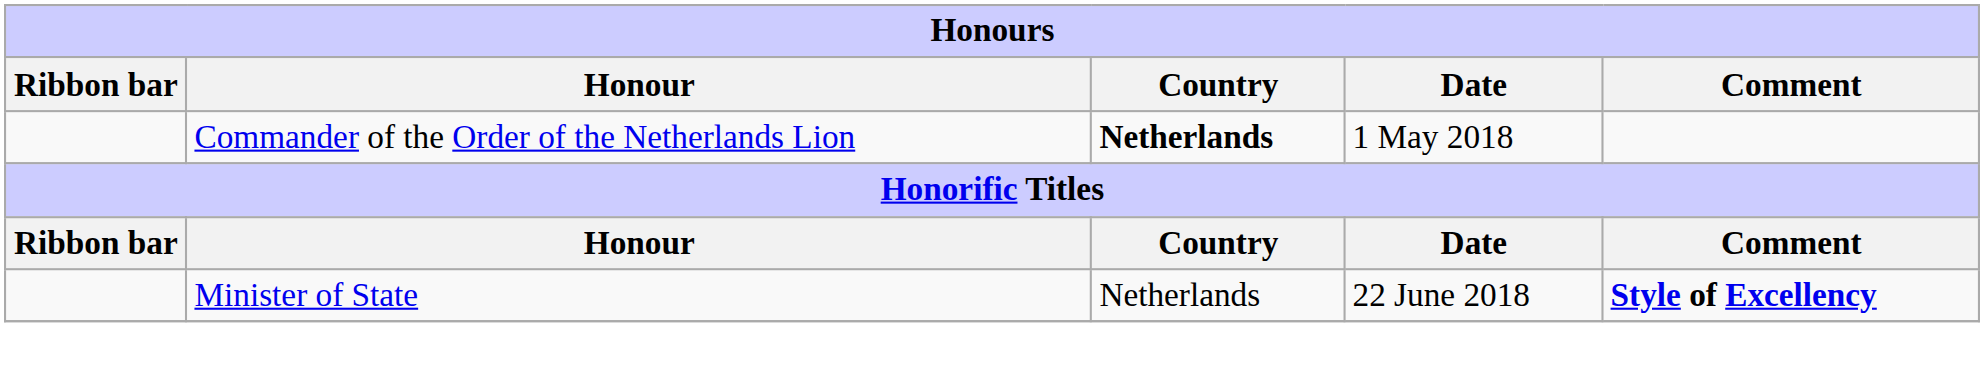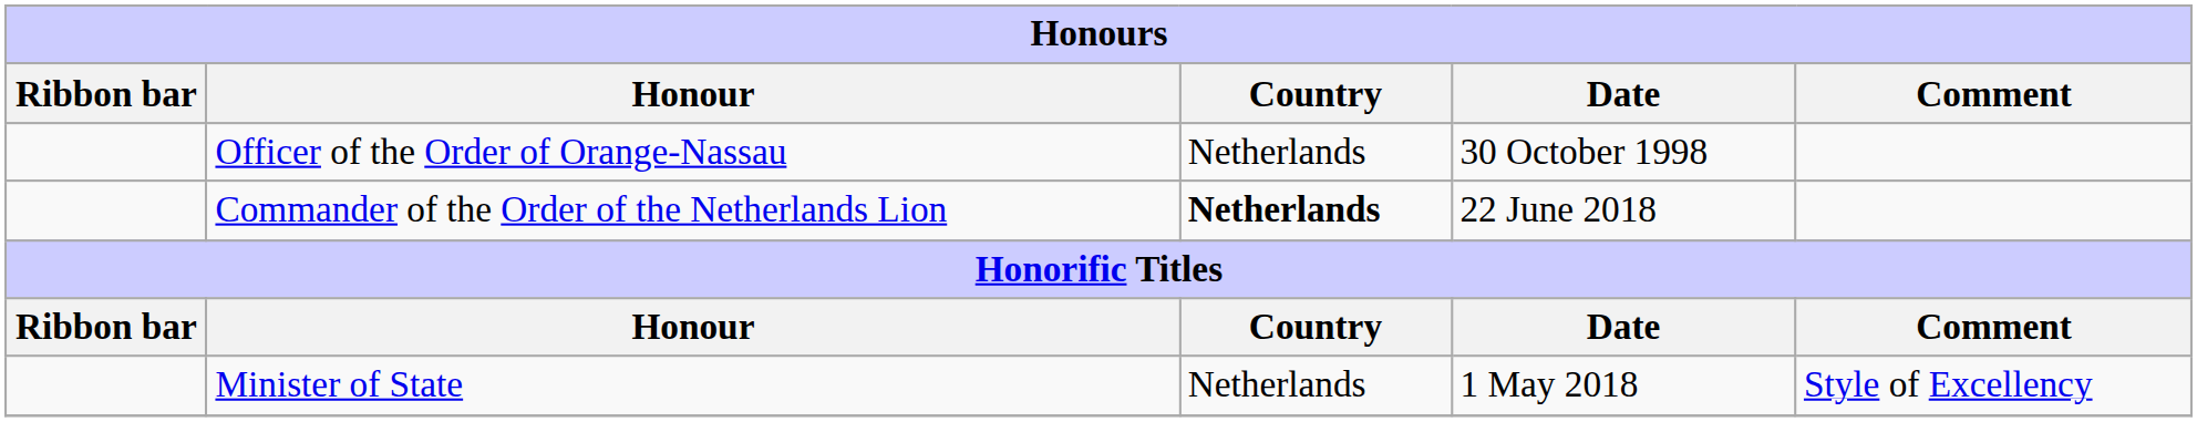+ row: Officer of the Order of Orange-Nassau | Netherlands | 30 October 1998
Commander of the Order of the Netherlands Lion | Date: 1 May 2018 -> 22 June 2018
Minister of State | Date: 22 June 2018 -> 1 May 2018
Minister of State | Comment: bold -> normal
